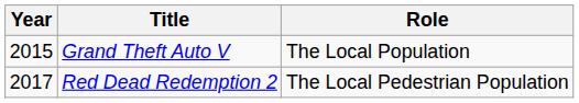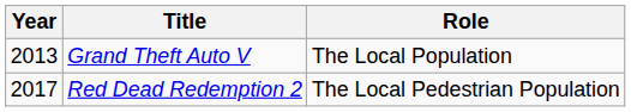Grand Theft Auto V | Year: 2015 -> 2013
